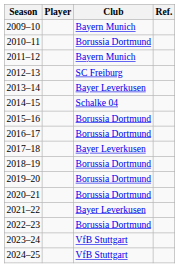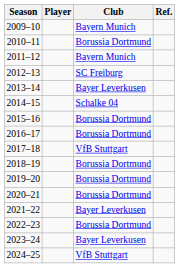2017–18 | Club: Bayer Leverkusen -> VfB Stuttgart
2023–24 | Club: VfB Stuttgart -> Bayer Leverkusen
